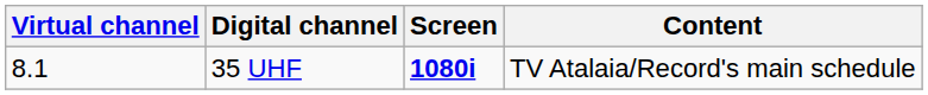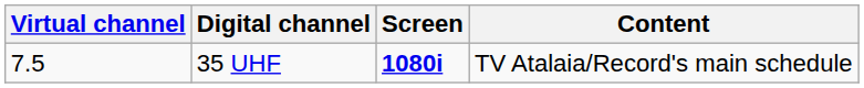35 UHF | Virtual channel: 8.1 -> 7.5
